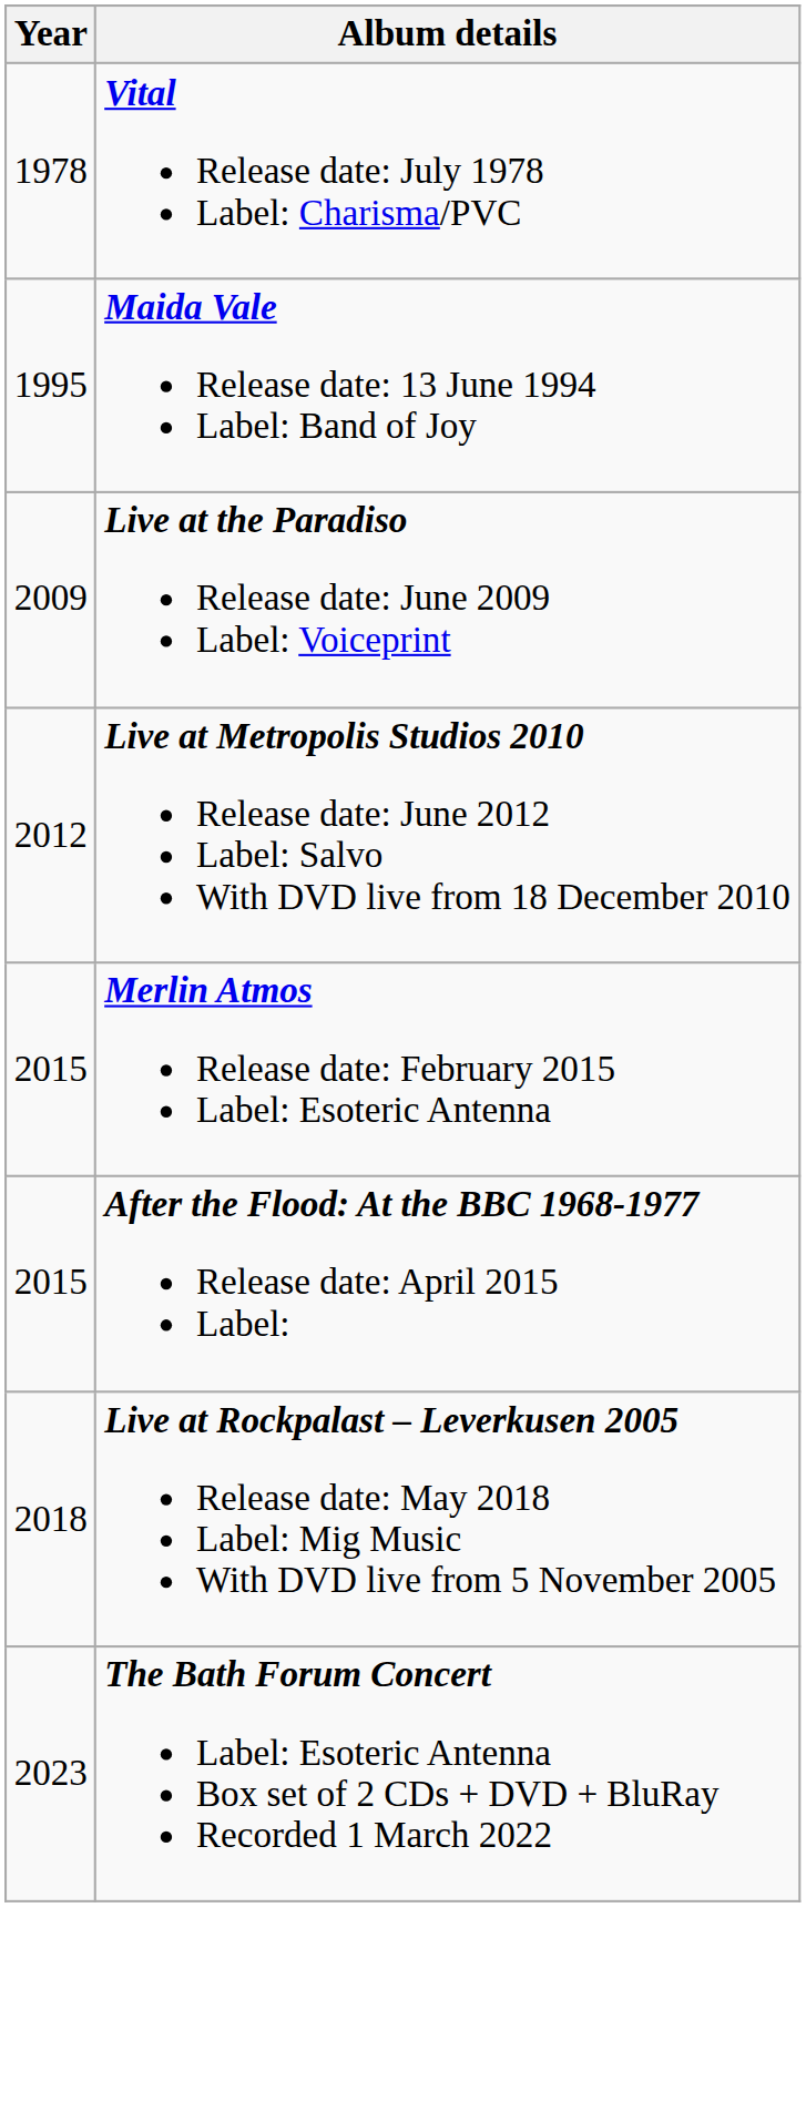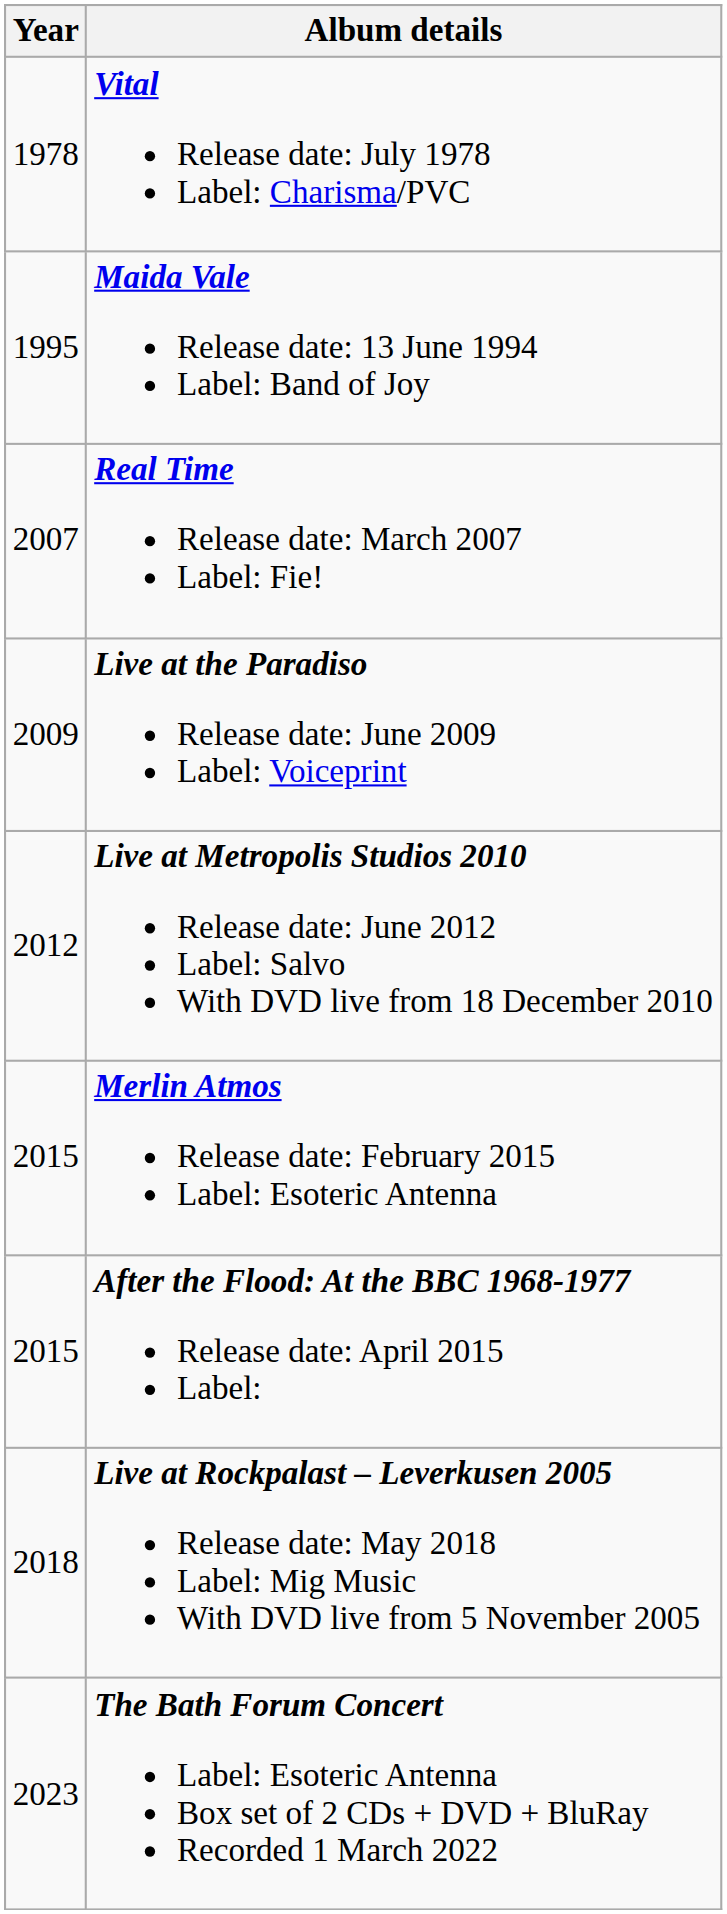+ row: 2007 | Real Time Release date: March 2007 Label: Fie!
